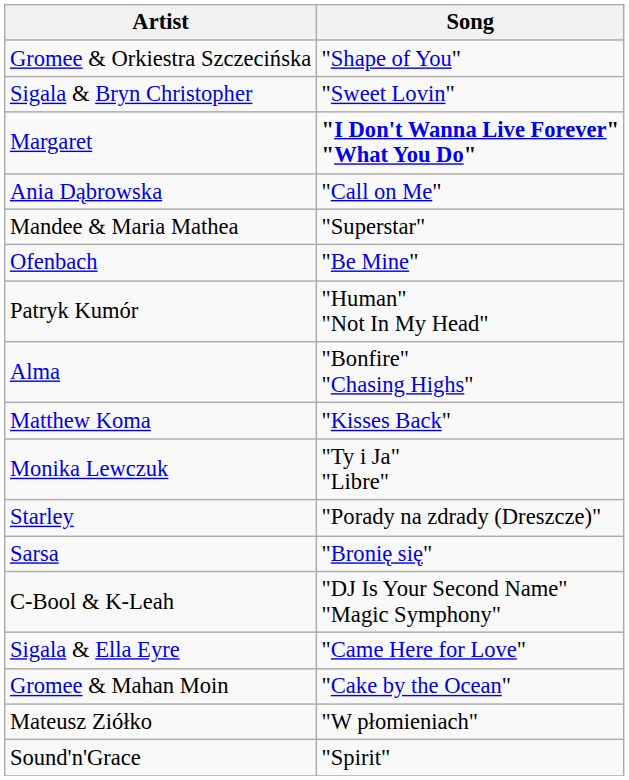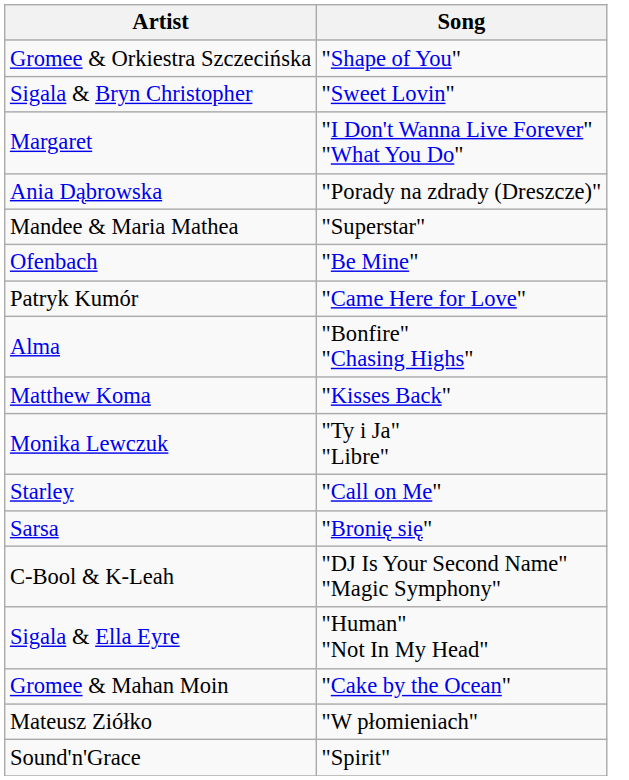Margaret | Song: bold -> normal
Ania Dąbrowska | Song: "Call on Me" -> "Porady na zdrady (Dreszcze)"
Patryk Kumór | Song: "Human" "Not In My Head" -> "Came Here for Love"
Starley | Song: "Porady na zdrady (Dreszcze)" -> "Call on Me"
Sigala & Ella Eyre | Song: "Came Here for Love" -> "Human" "Not In My Head"
